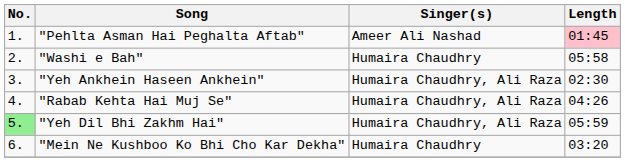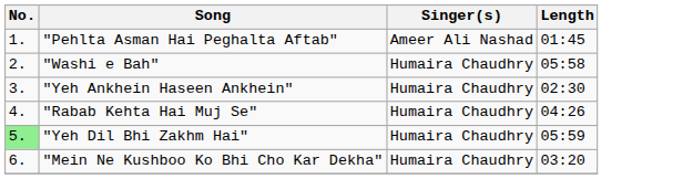"Pehlta Asman Hai Peghalta Aftab" | Length: pink background -> no background
"Yeh Ankhein Haseen Ankhein" | Singer(s): Humaira Chaudhry, Ali Raza -> Humaira Chaudhry
"Rabab Kehta Hai Muj Se" | Singer(s): Humaira Chaudhry, Ali Raza -> Humaira Chaudhry
"Yeh Dil Bhi Zakhm Hai" | Singer(s): Humaira Chaudhry, Ali Raza -> Humaira Chaudhry
